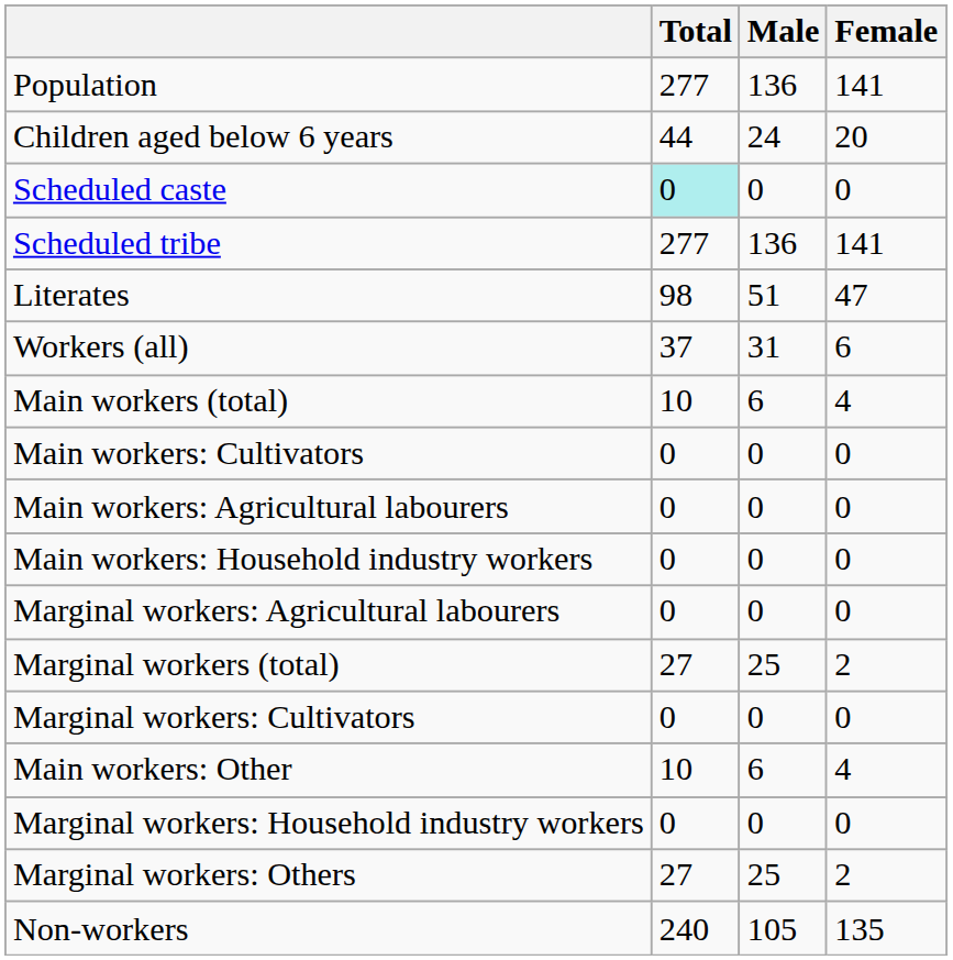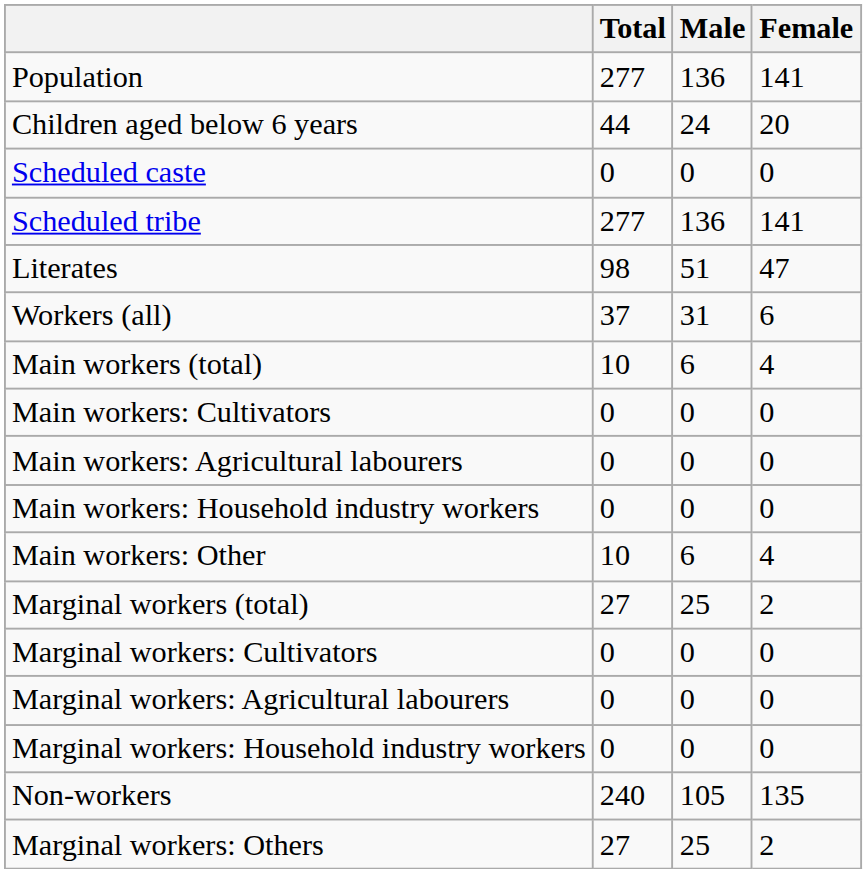Scheduled caste | Total: paleturquoise background -> no background
rows swapped: Main workers: Other <-> Marginal workers: Agricultural labourers
rows swapped: Marginal workers: Others <-> Non-workers
